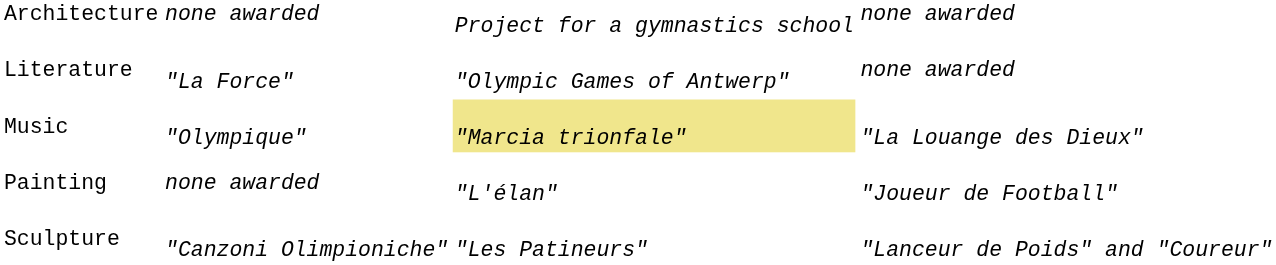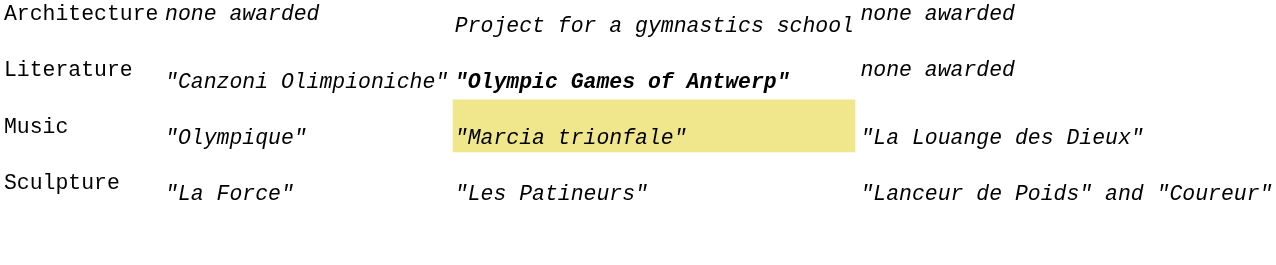Literature | column 2: "La Force" -> "Canzoni Olimpioniche"
Literature | column 3: normal -> bold
- row: Painting | none awarded | "L'élan" | "Joueur de Football"
Sculpture | column 2: "Canzoni Olimpioniche" -> "La Force"
